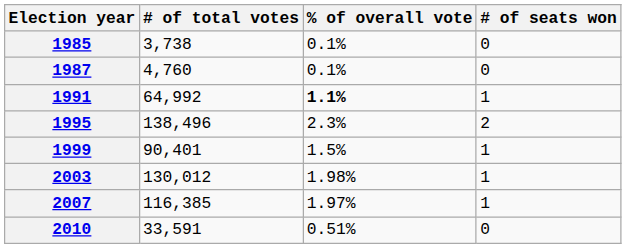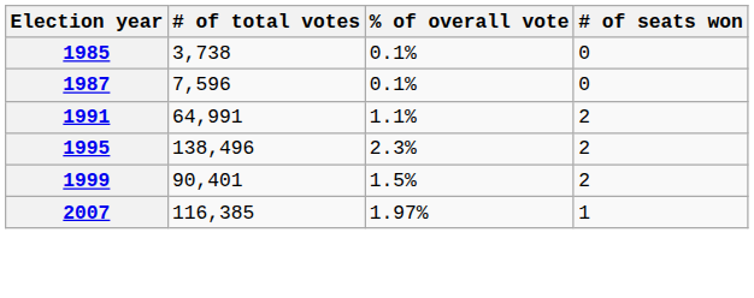1987 | # of total votes: 4,760 -> 7,596
1991 | # of total votes: 64,992 -> 64,991
1991 | % of overall vote: bold -> normal
1991 | # of seats won: 1 -> 2
1999 | # of seats won: 1 -> 2
- row: 2003 | 130,012 | 1.98% | 1
- row: 2010 | 33,591 | 0.51% | 0
